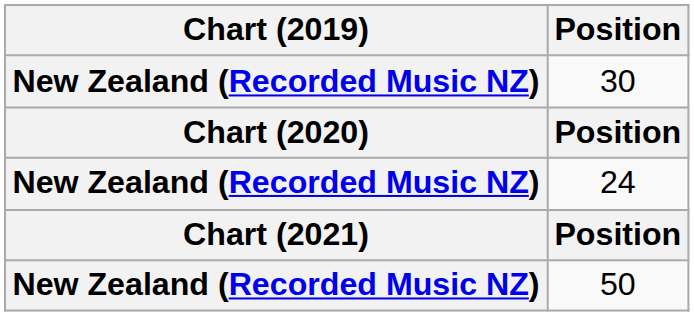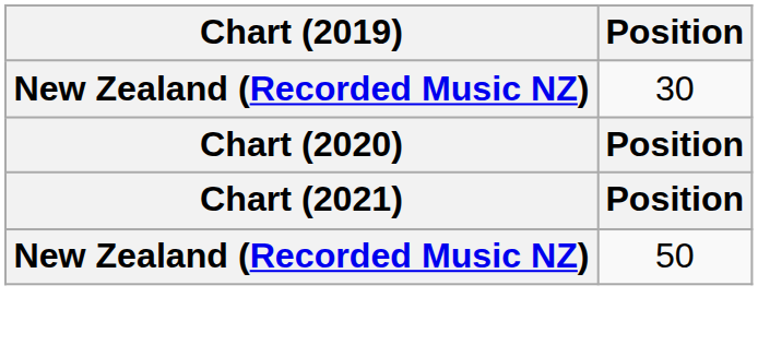- row: New Zealand (Recorded Music NZ) | 24
